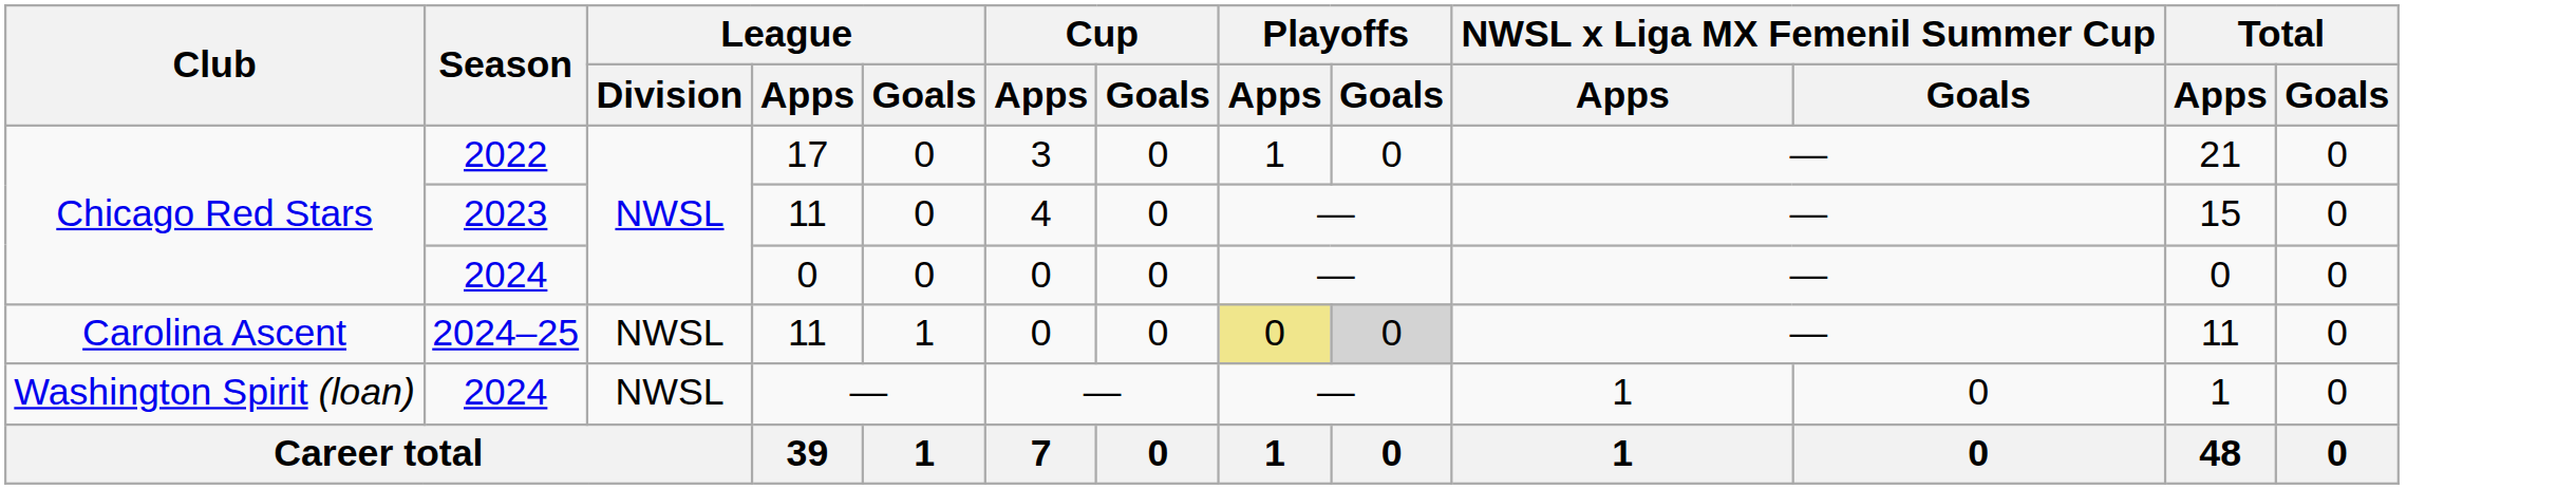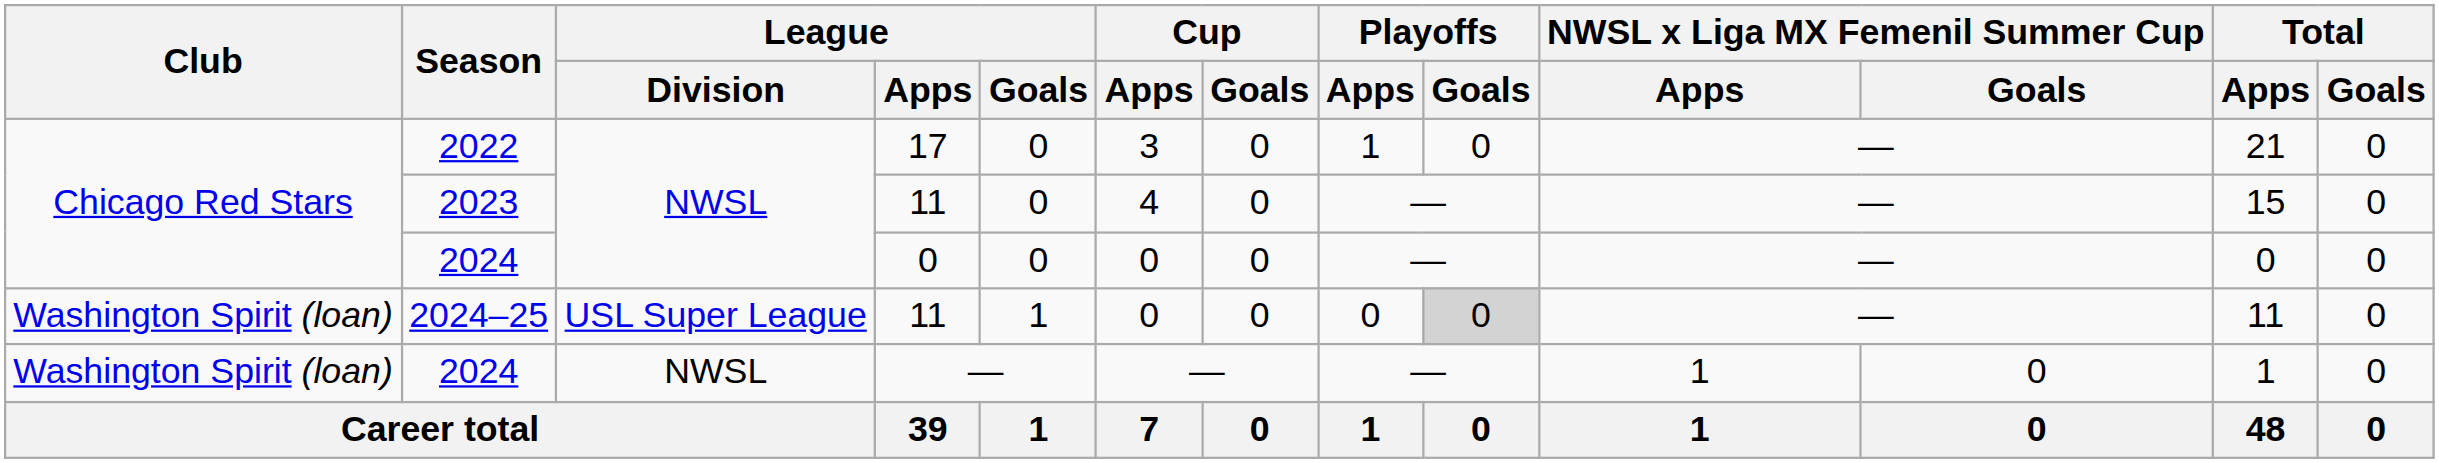2024–25 | Club: Carolina Ascent -> Washington Spirit (loan)
2024–25 | League / Division: NWSL -> USL Super League
2024–25 | Playoffs / Apps: khaki background -> no background
